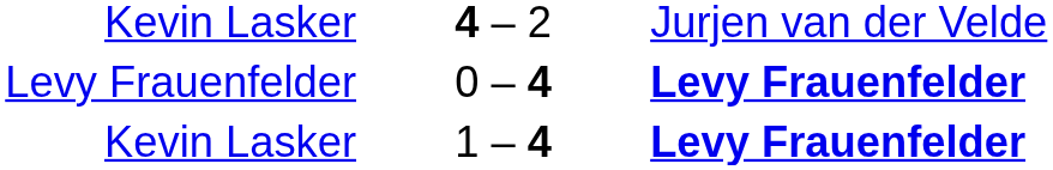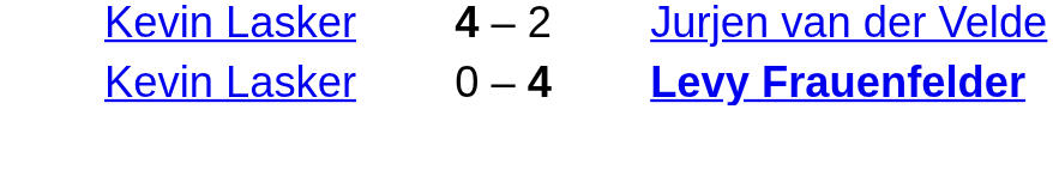0 – 4 | column 1: Levy Frauenfelder -> Kevin Lasker
- row: Kevin Lasker | 1 – 4 | Levy Frauenfelder
